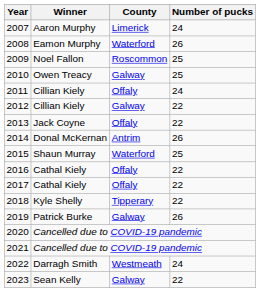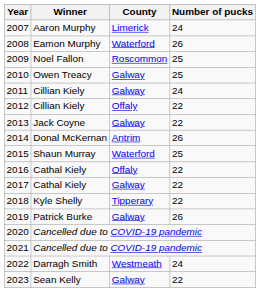2011 | County: Offaly -> Galway
2012 | County: Galway -> Offaly
2013 | County: Offaly -> Galway
2017 | County: Offaly -> Galway
